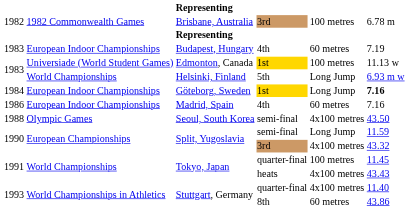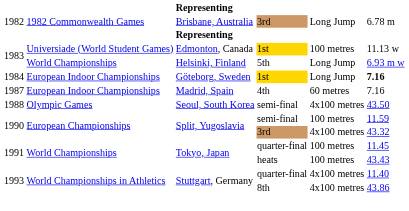Brisbane, Australia | column 5: 100 metres -> Long Jump
- row: 1983 | European Indoor Championships | Budapest, Hungary | 4th | 60 metres | 7.19
Madrid, Spain | column 1: 1986 -> 1987
Split, Yugoslavia / semi-final | column 5: Long Jump -> 100 metres
Tokyo, Japan / heats | column 5: 4x100 metres -> 100 metres
Stuttgart, Germany / 8th | column 5: 60 metres -> 4x100 metres
